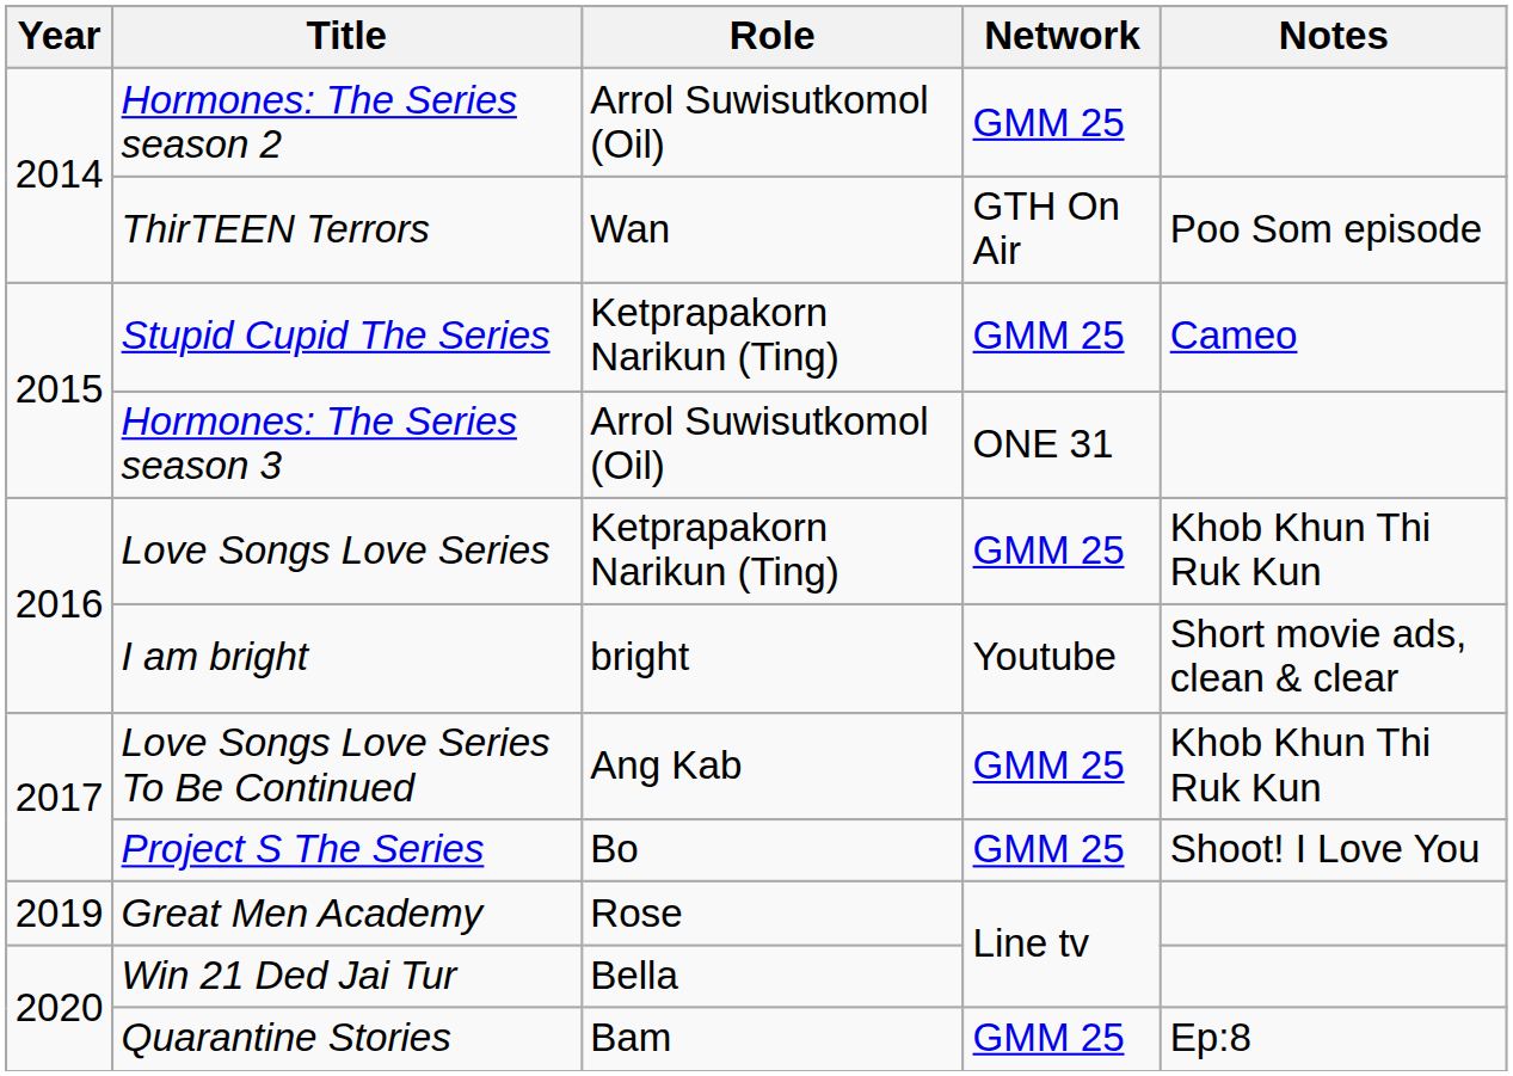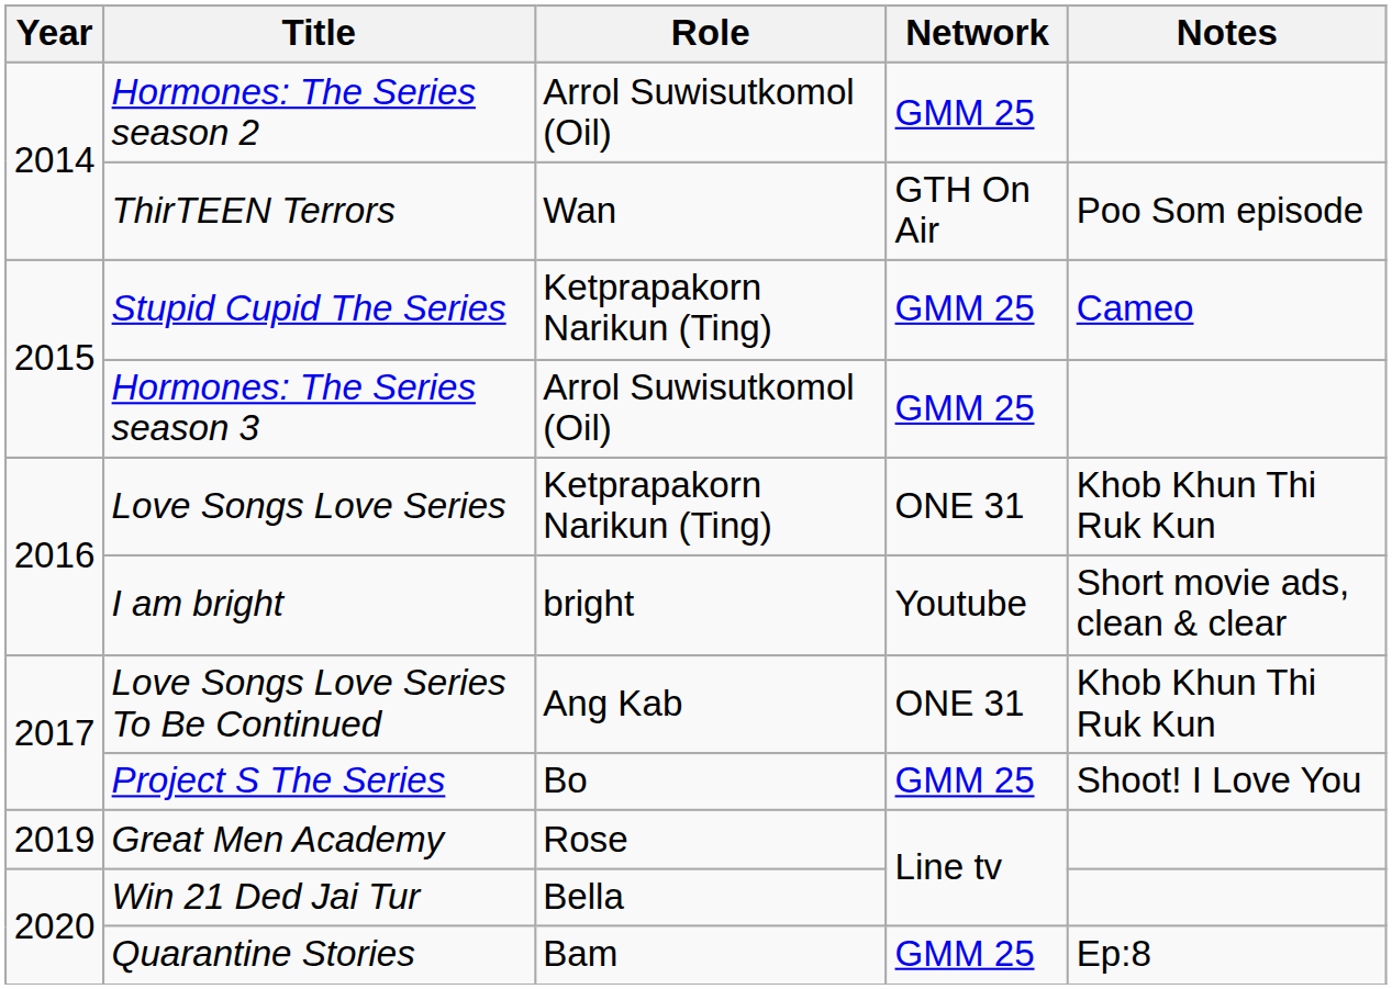Hormones: The Series season 3 | Network: ONE 31 -> GMM 25
Love Songs Love Series | Network: GMM 25 -> ONE 31
Love Songs Love Series To Be Continued | Network: GMM 25 -> ONE 31
